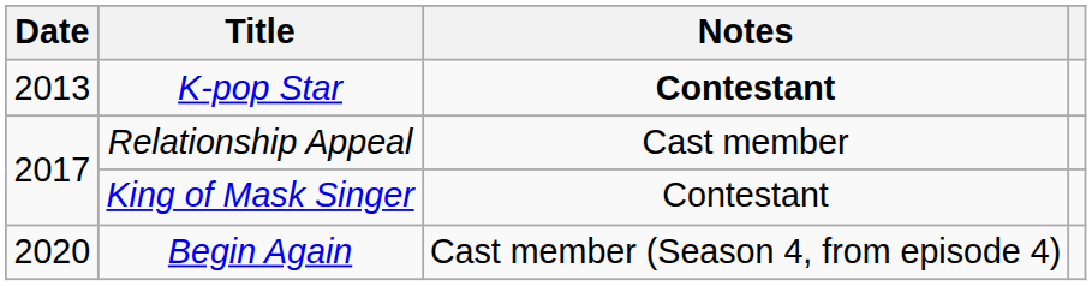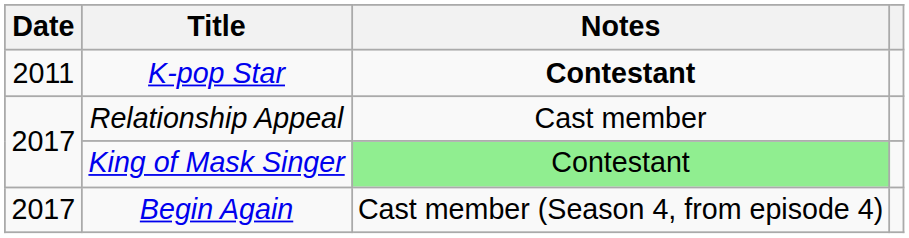K-pop Star | Date: 2013 -> 2011
King of Mask Singer | Notes: no background -> lightgreen background
Begin Again | Date: 2020 -> 2017
